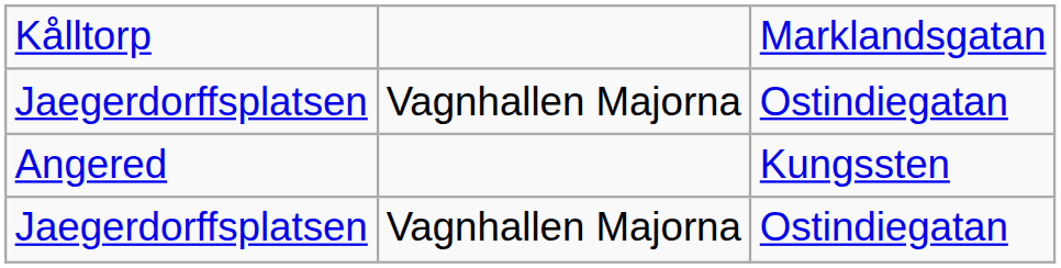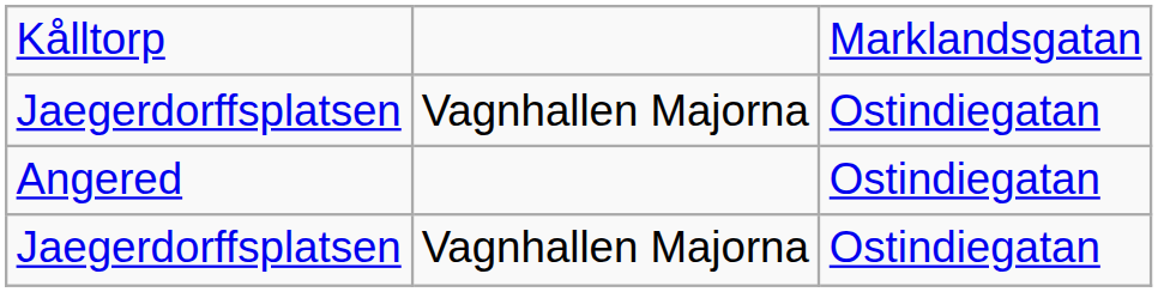Angered | column 3: Kungssten -> Ostindiegatan
